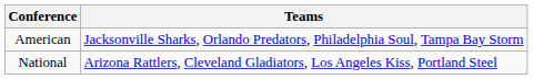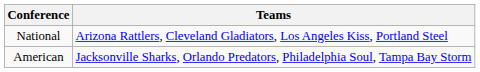rows swapped: American <-> National
